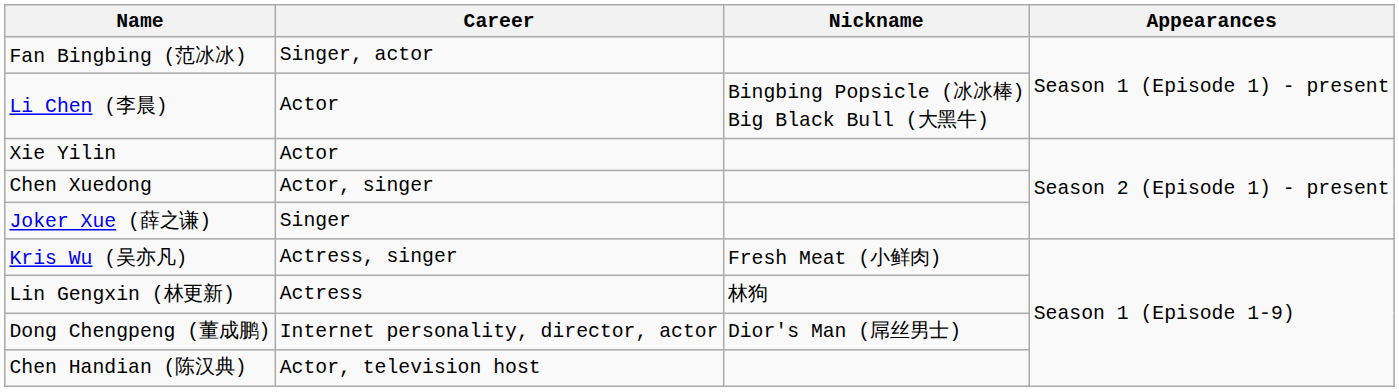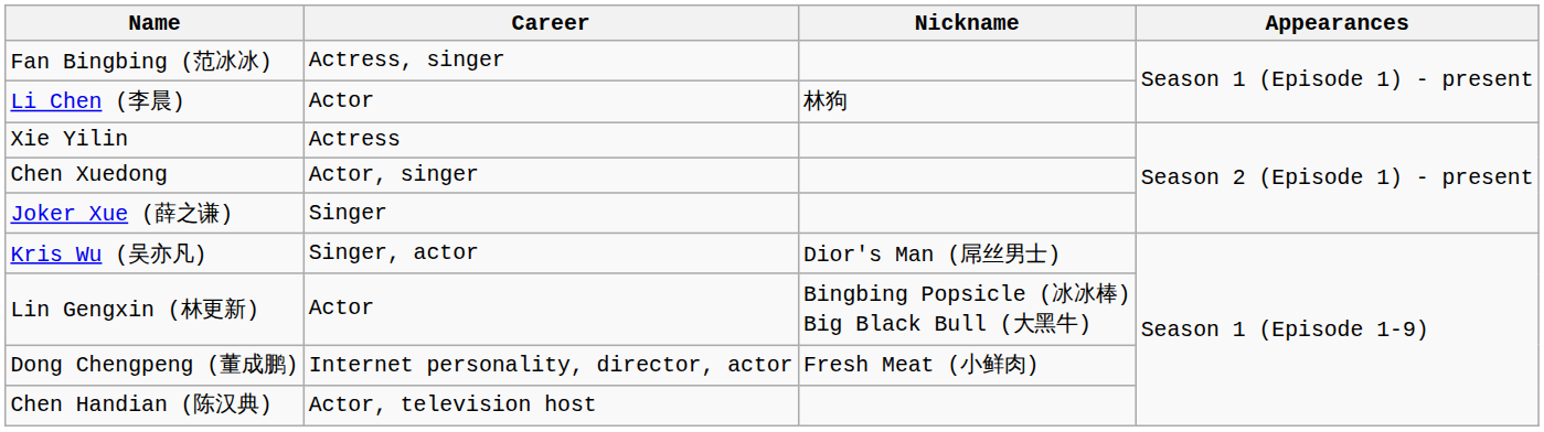Fan Bingbing (范冰冰) | Career: Singer, actor -> Actress, singer
Li Chen (李晨) | Nickname: Bingbing Popsicle (冰冰棒) Big Black Bull (大黑牛) -> 林狗
Xie Yilin | Career: Actor -> Actress
Kris Wu (吴亦凡) | Career: Actress, singer -> Singer, actor
Kris Wu (吴亦凡) | Nickname: Fresh Meat (小鲜肉) -> Dior's Man (屌丝男士)
Lin Gengxin (林更新) | Career: Actress -> Actor
Lin Gengxin (林更新) | Nickname: 林狗 -> Bingbing Popsicle (冰冰棒) Big Black Bull (大黑牛)
Dong Chengpeng (董成鹏) | Nickname: Dior's Man (屌丝男士) -> Fresh Meat (小鲜肉)
